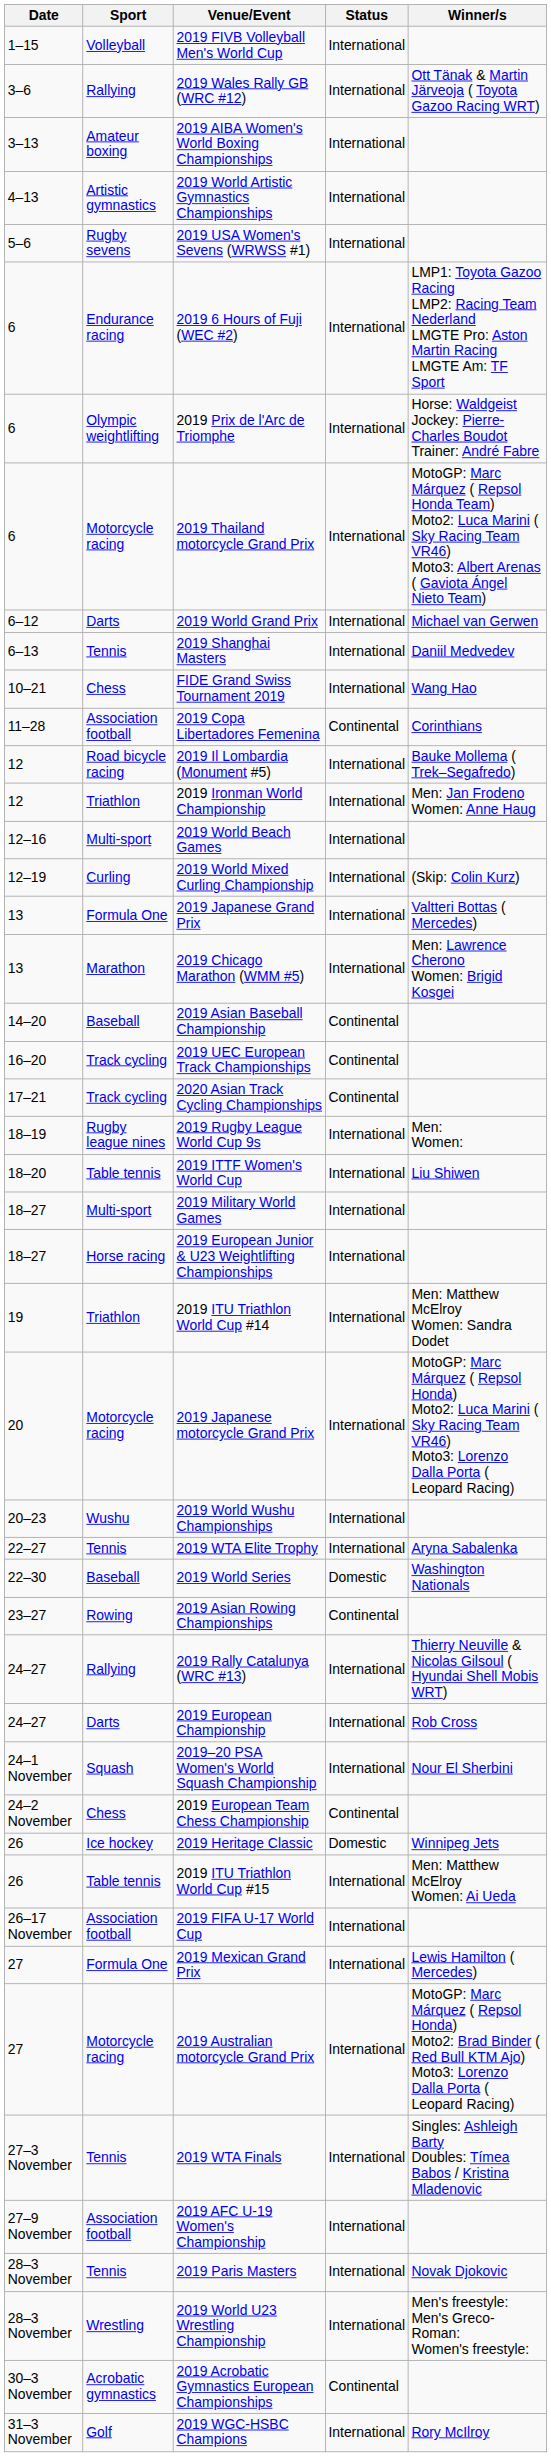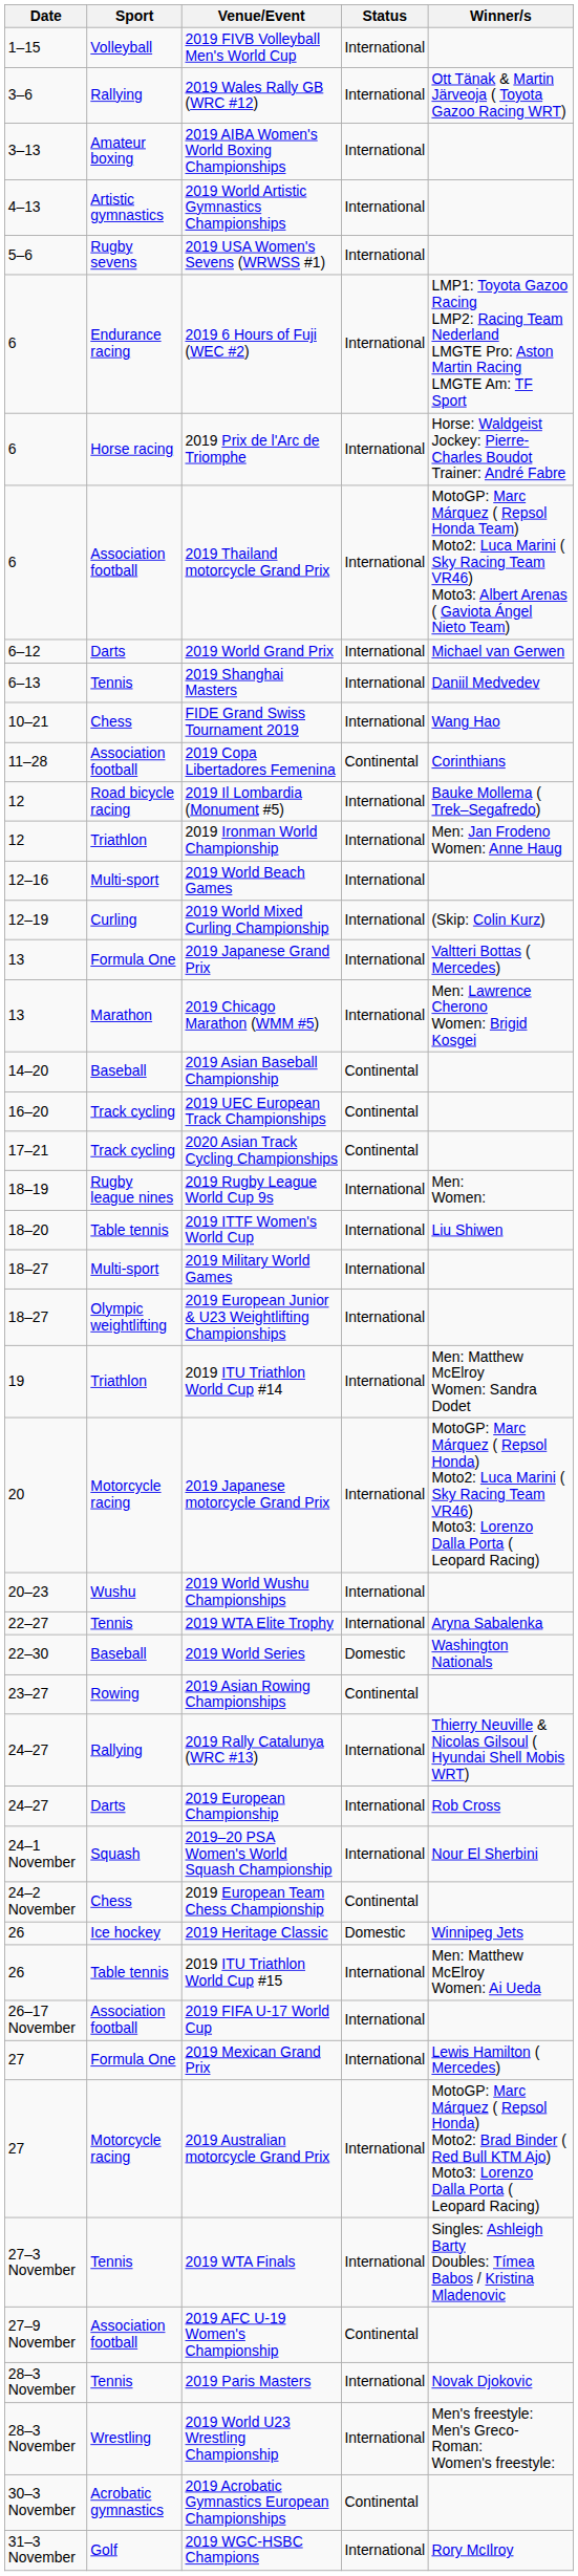2019 Prix de l'Arc de Triomphe | Sport: Olympic weightlifting -> Horse racing
2019 Thailand motorcycle Grand Prix | Sport: Motorcycle racing -> Association football
2019 European Junior & U23 Weightlifting Championships | Sport: Horse racing -> Olympic weightlifting
2019 AFC U-19 Women's Championship | Status: International -> Continental
